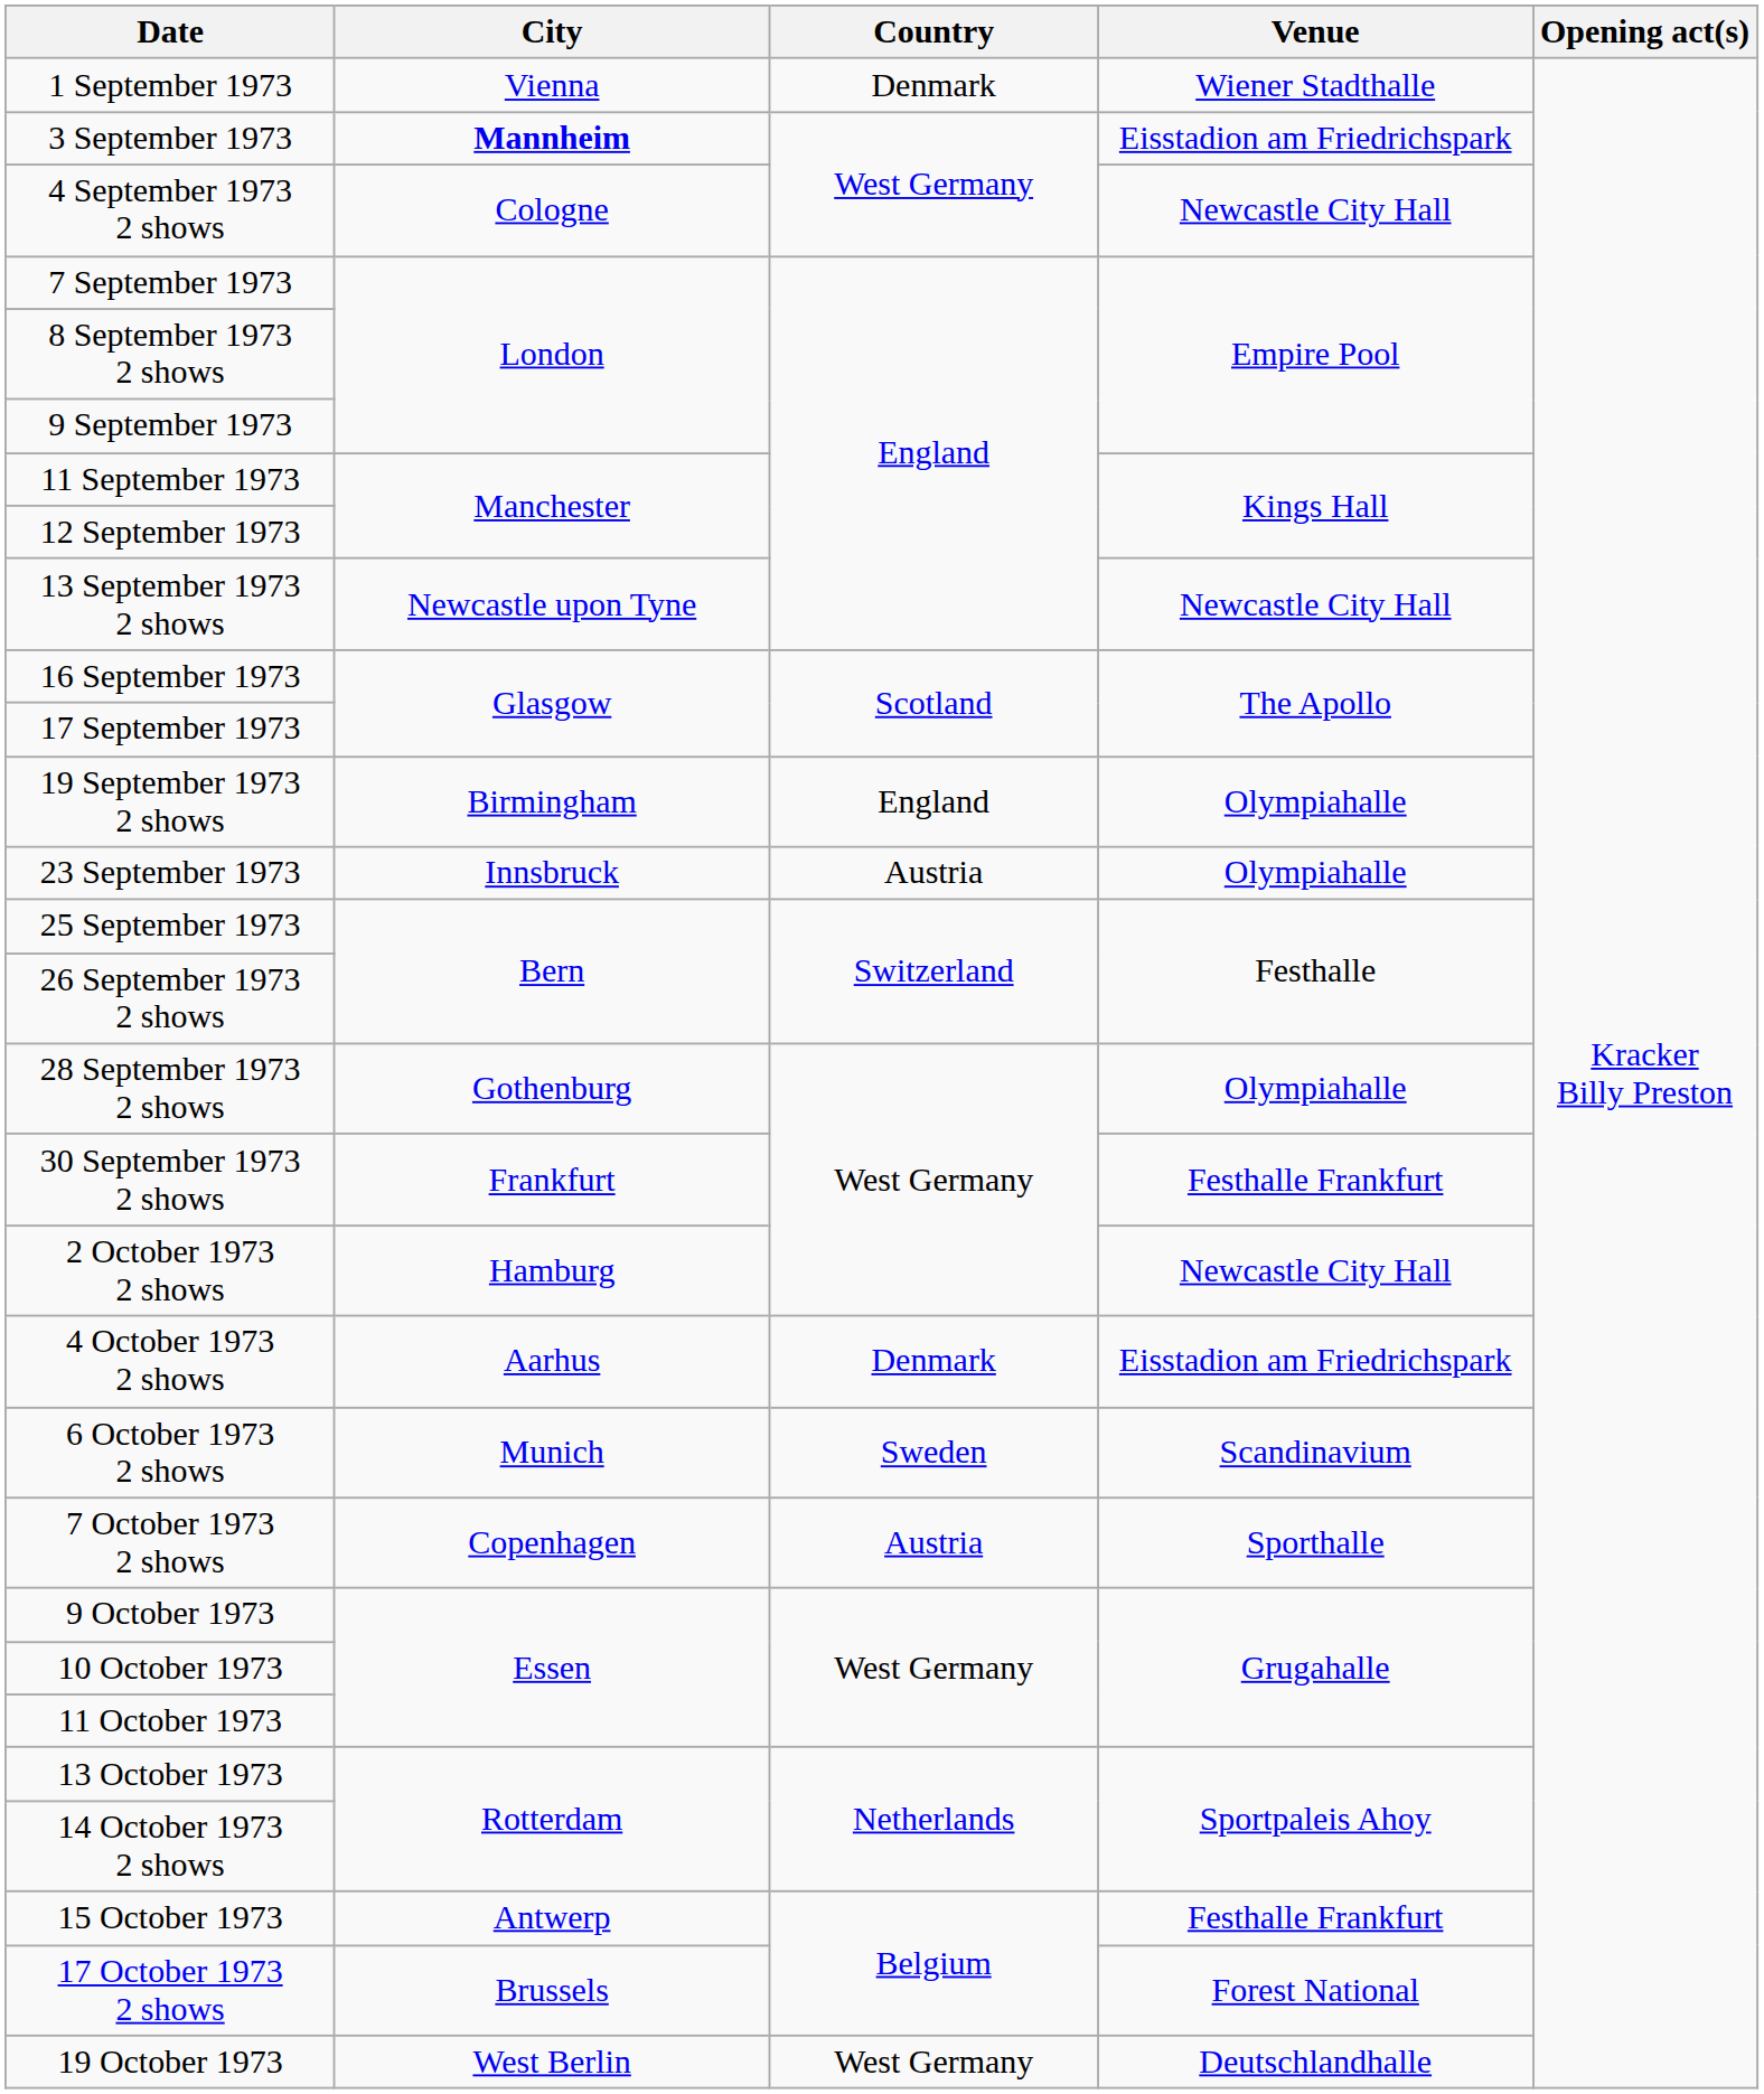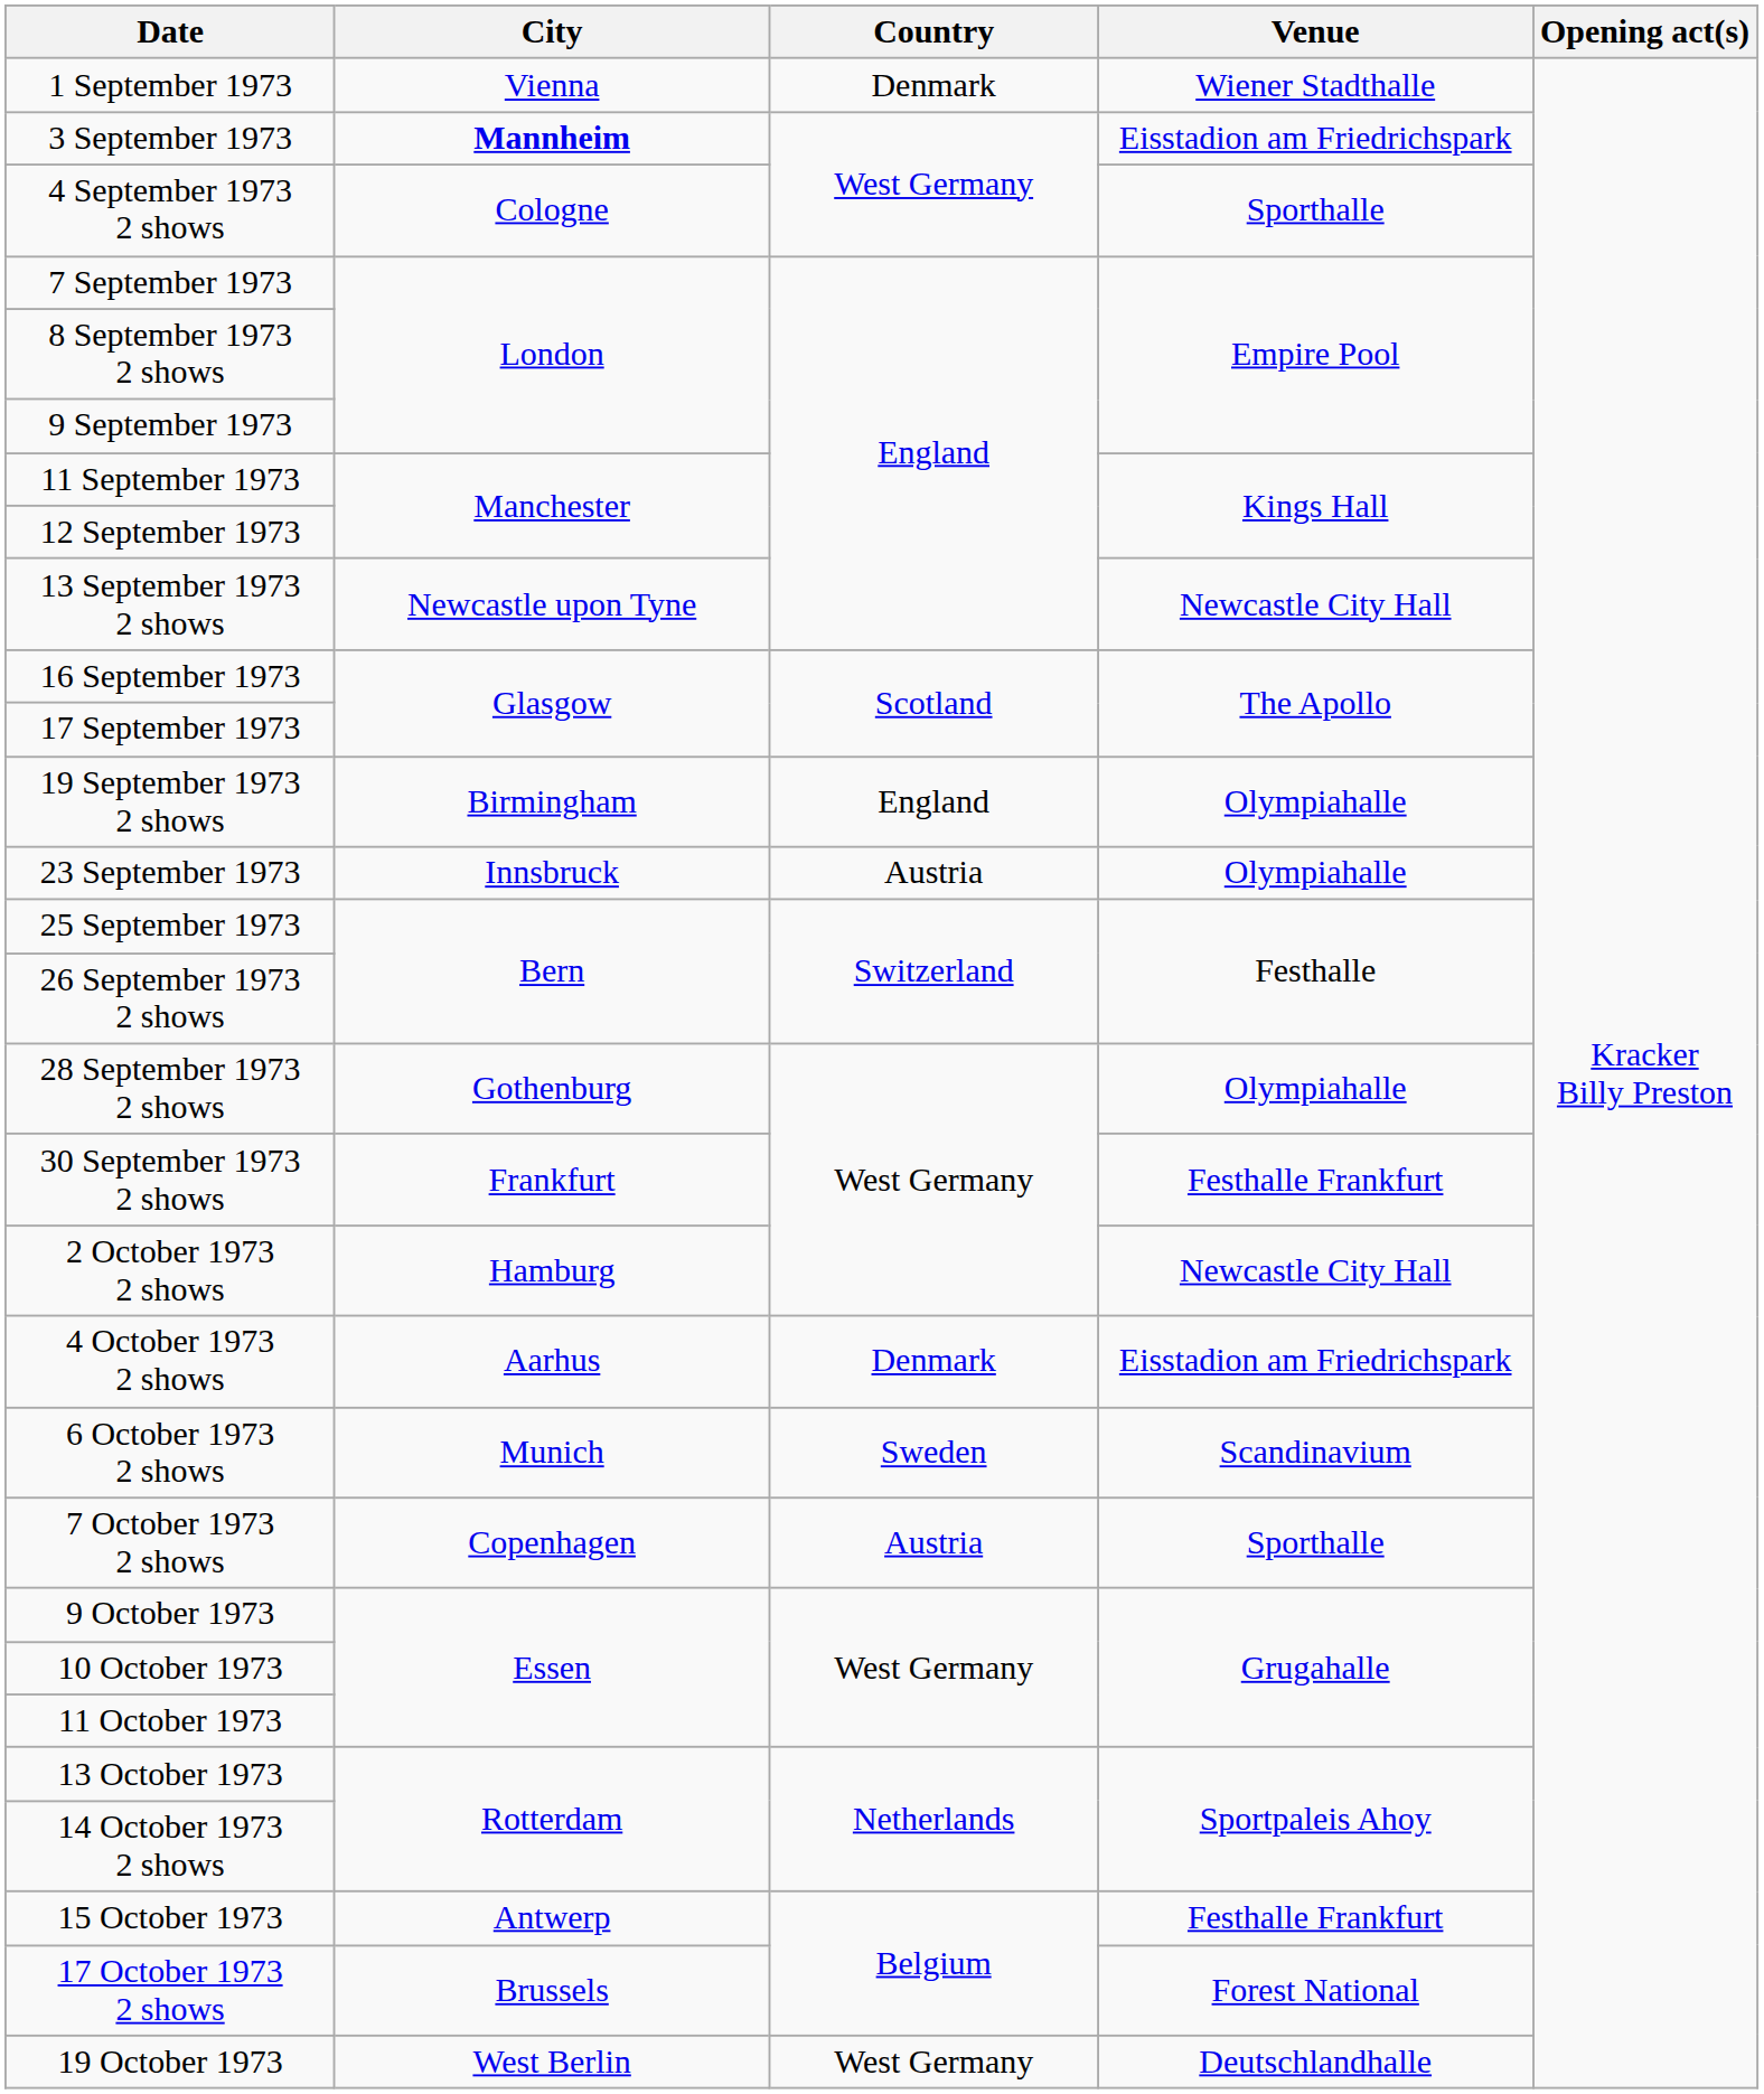4 September 1973 2 shows | Venue: Newcastle City Hall -> Sporthalle
